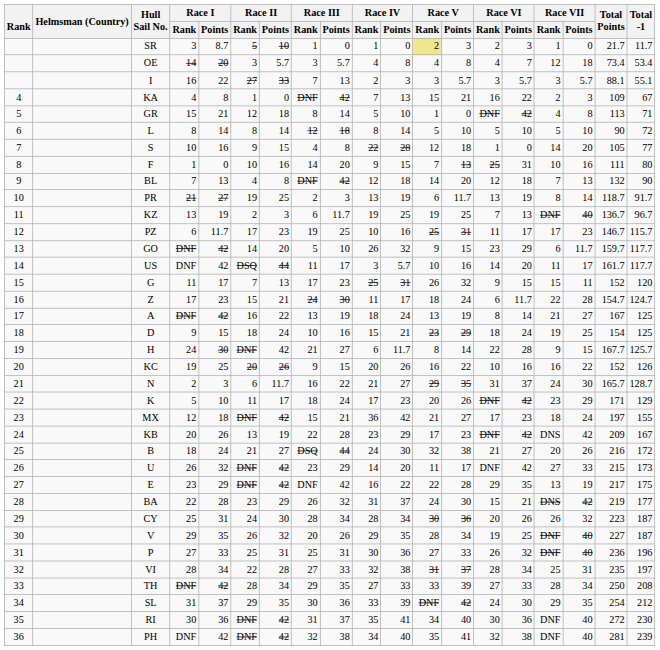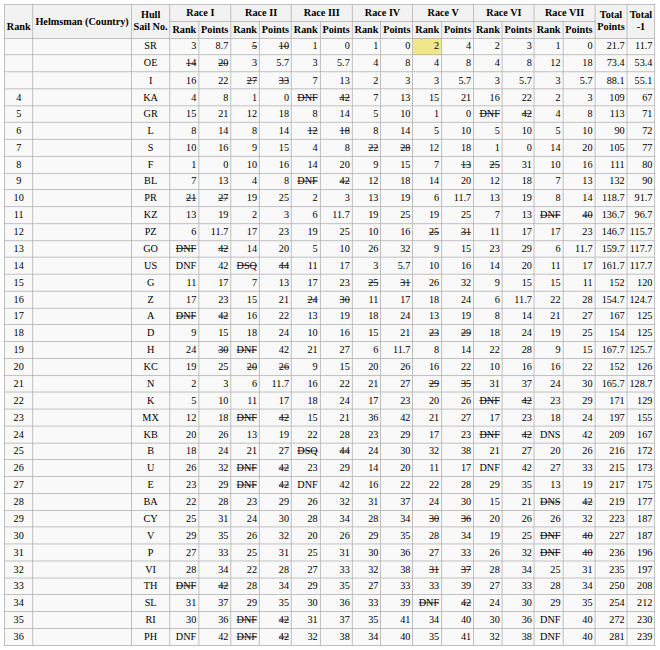SR | Race V / Points: 3 -> 4
OE | Race VI / Points: 7 -> 8
